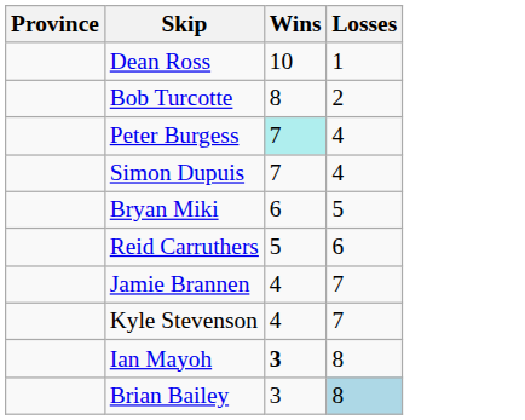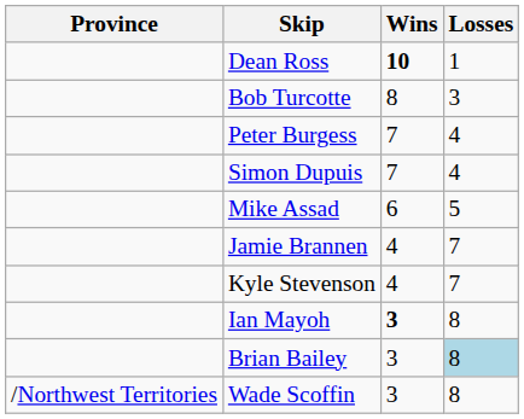Dean Ross | Wins: normal -> bold
Bob Turcotte | Losses: 2 -> 3
Peter Burgess | Wins: paleturquoise background -> no background
- row: Bryan Miki | 6 | 5
+ row: Mike Assad | 6 | 5
- row: Reid Carruthers | 5 | 6
+ row: /Northwest Territories | Wade Scoffin | 3 | 8
